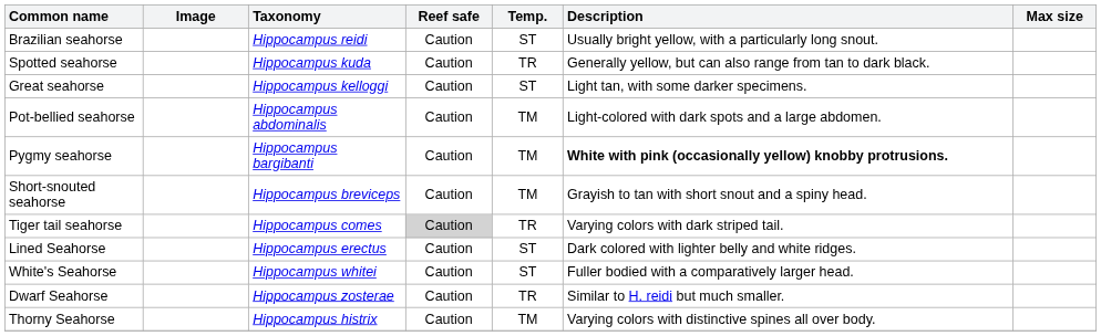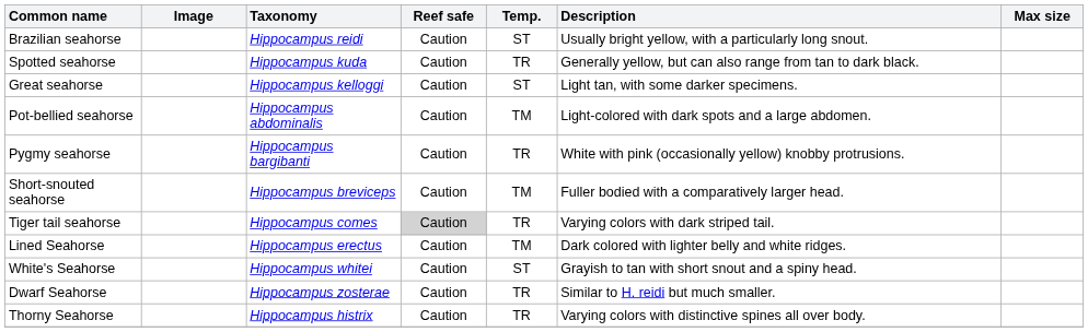Pygmy seahorse | Temp.: TM -> TR
Pygmy seahorse | Description: bold -> normal
Short-snouted seahorse | Description: Grayish to tan with short snout and a spiny head. -> Fuller bodied with a comparatively larger head.
Lined Seahorse | Temp.: ST -> TM
White's Seahorse | Description: Fuller bodied with a comparatively larger head. -> Grayish to tan with short snout and a spiny head.
Thorny Seahorse | Temp.: TM -> TR
